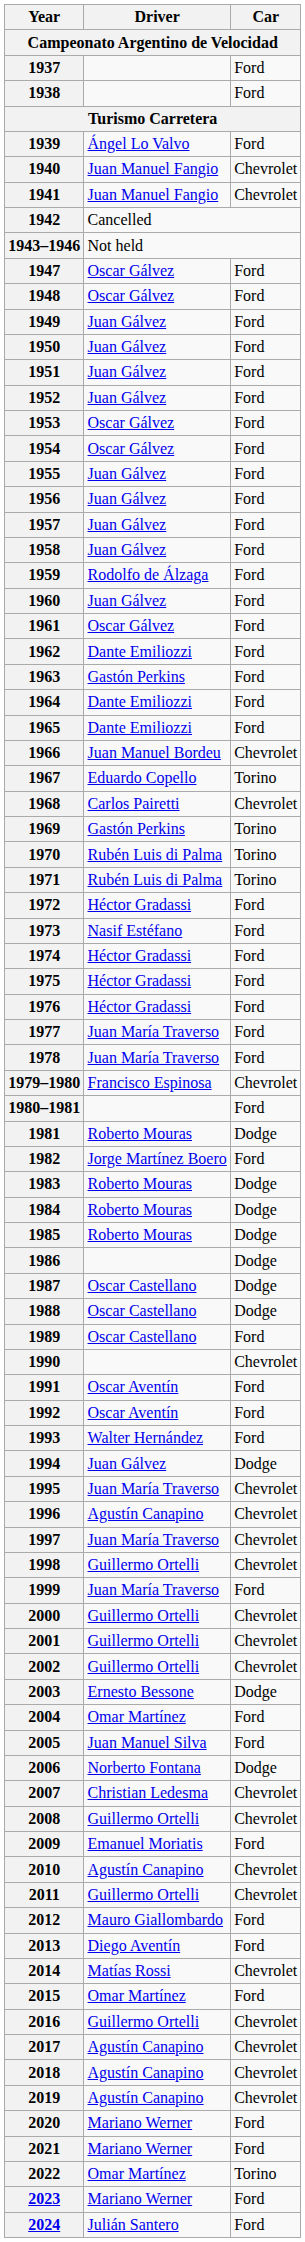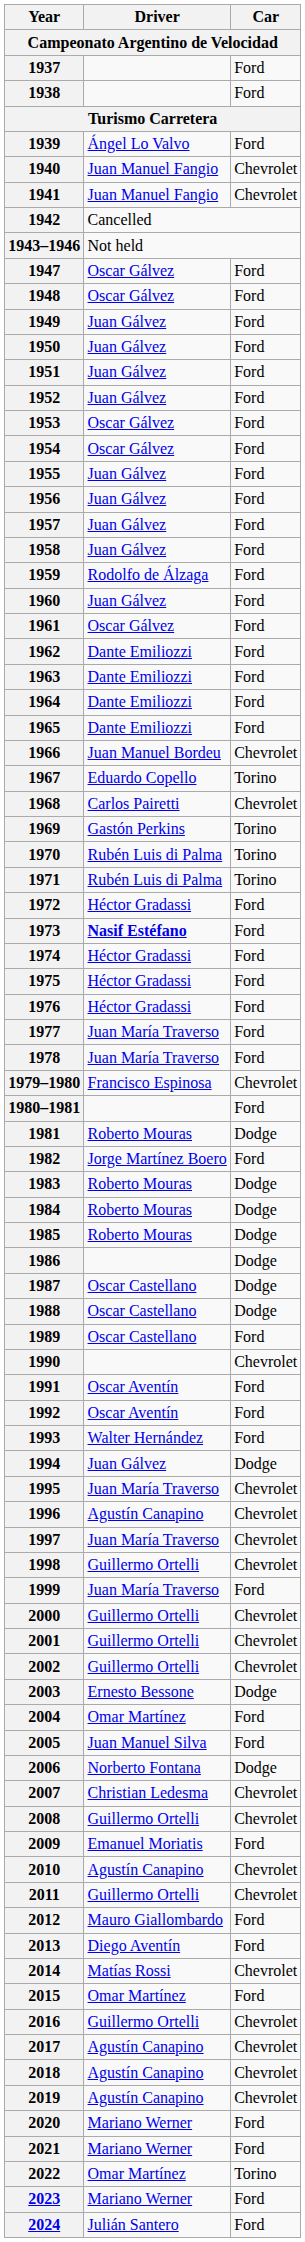1963 | Driver: Gastón Perkins -> Dante Emiliozzi
1973 | Driver: normal -> bold
